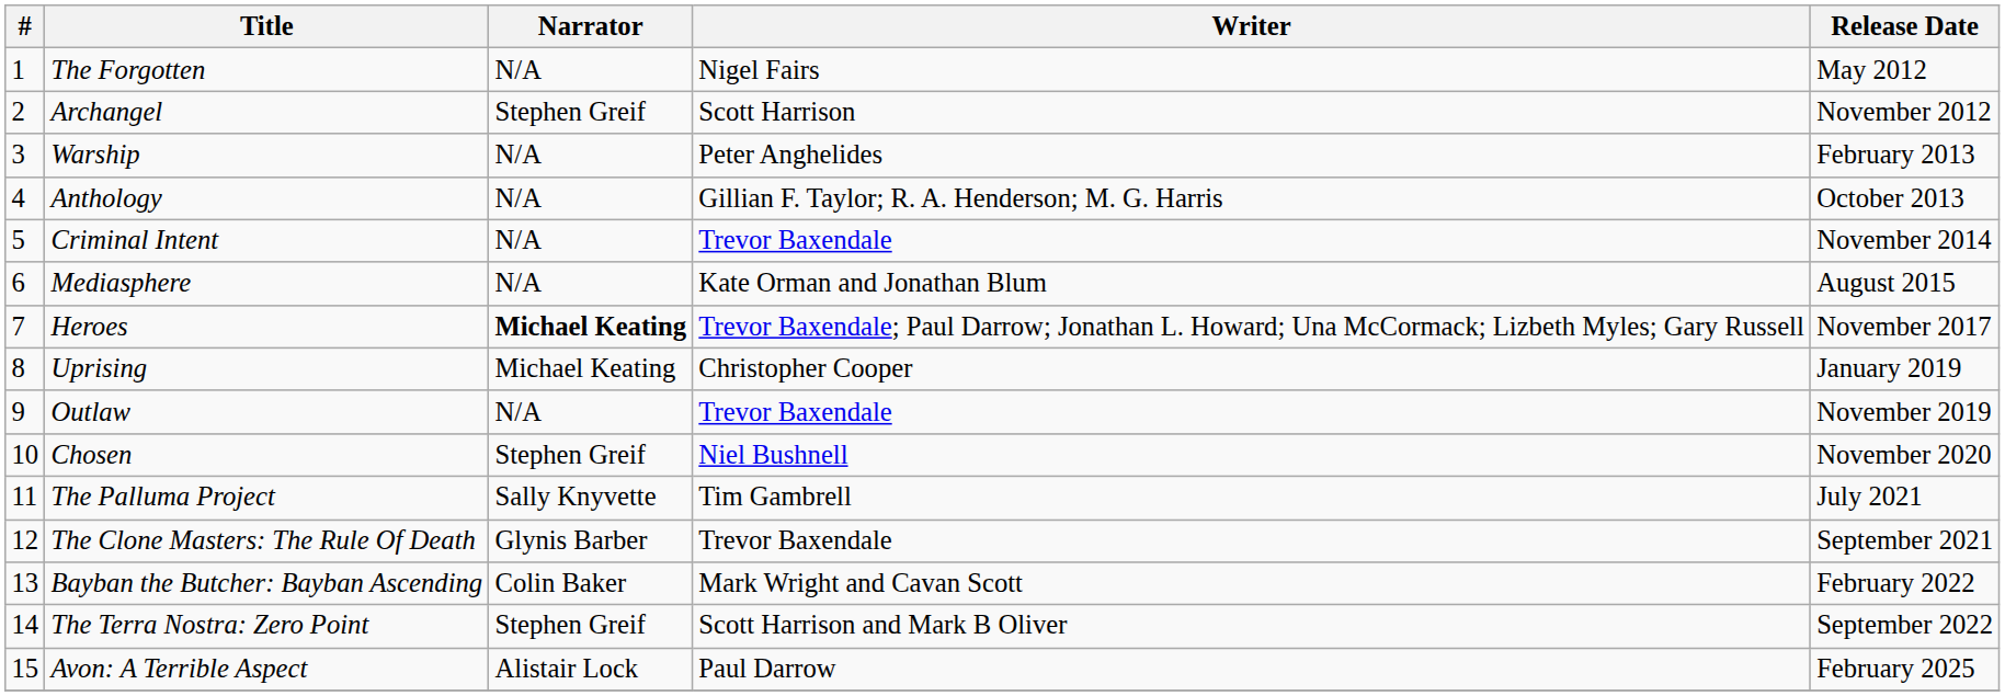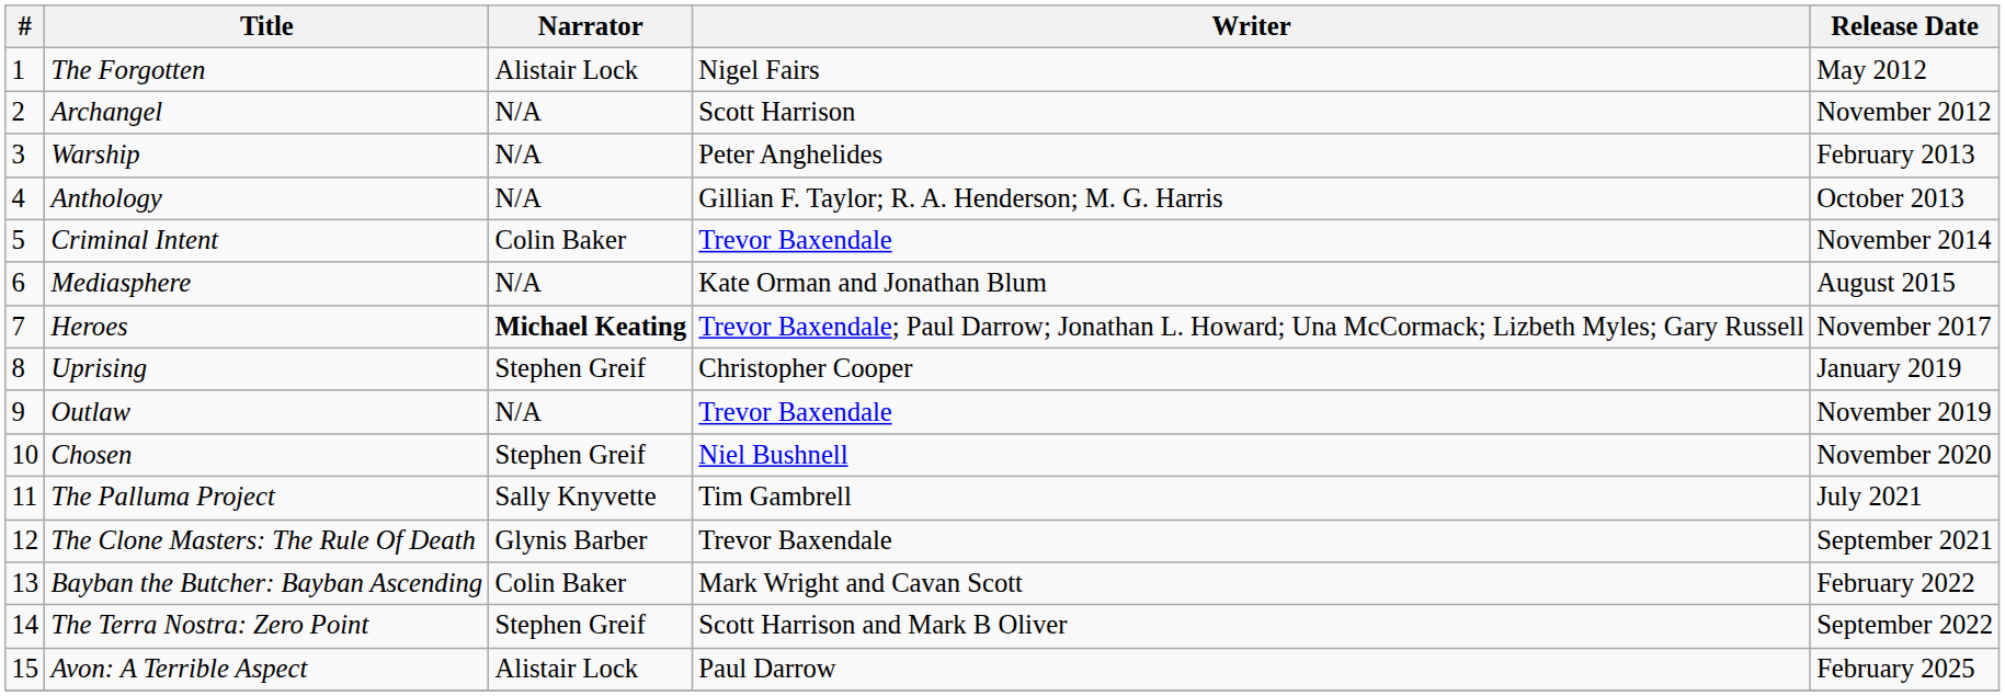The Forgotten | Narrator: N/A -> Alistair Lock
Archangel | Narrator: Stephen Greif -> N/A
Criminal Intent | Narrator: N/A -> Colin Baker
Uprising | Narrator: Michael Keating -> Stephen Greif
